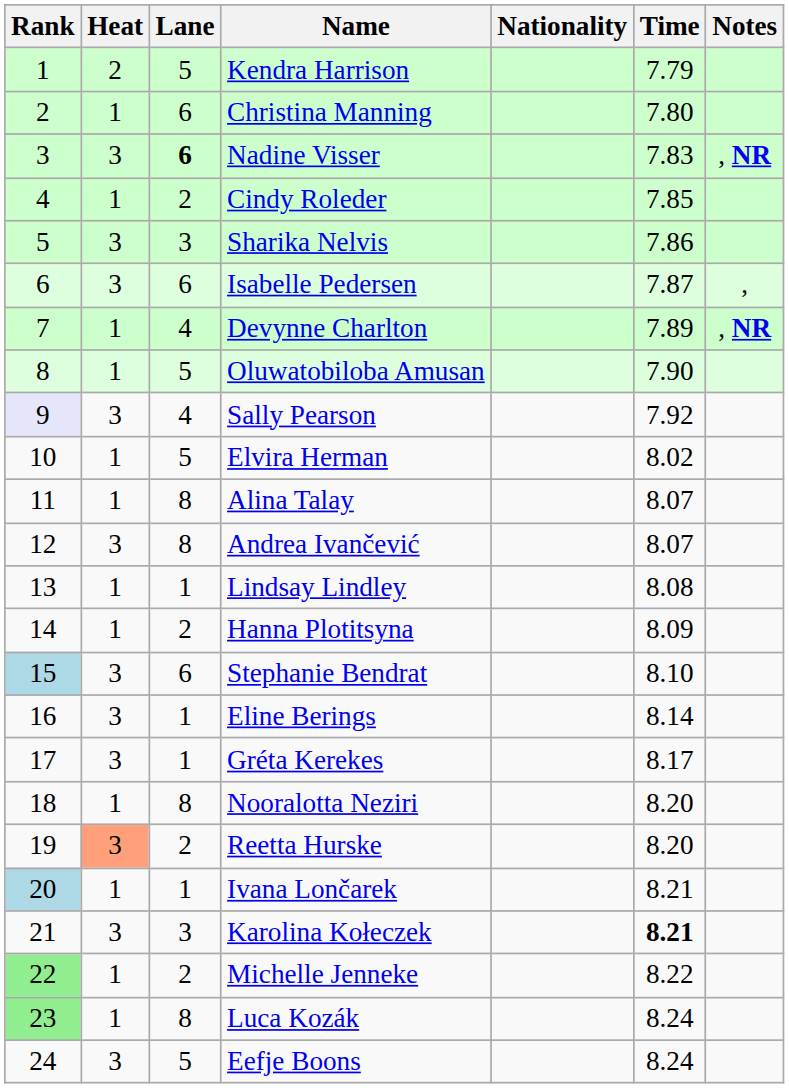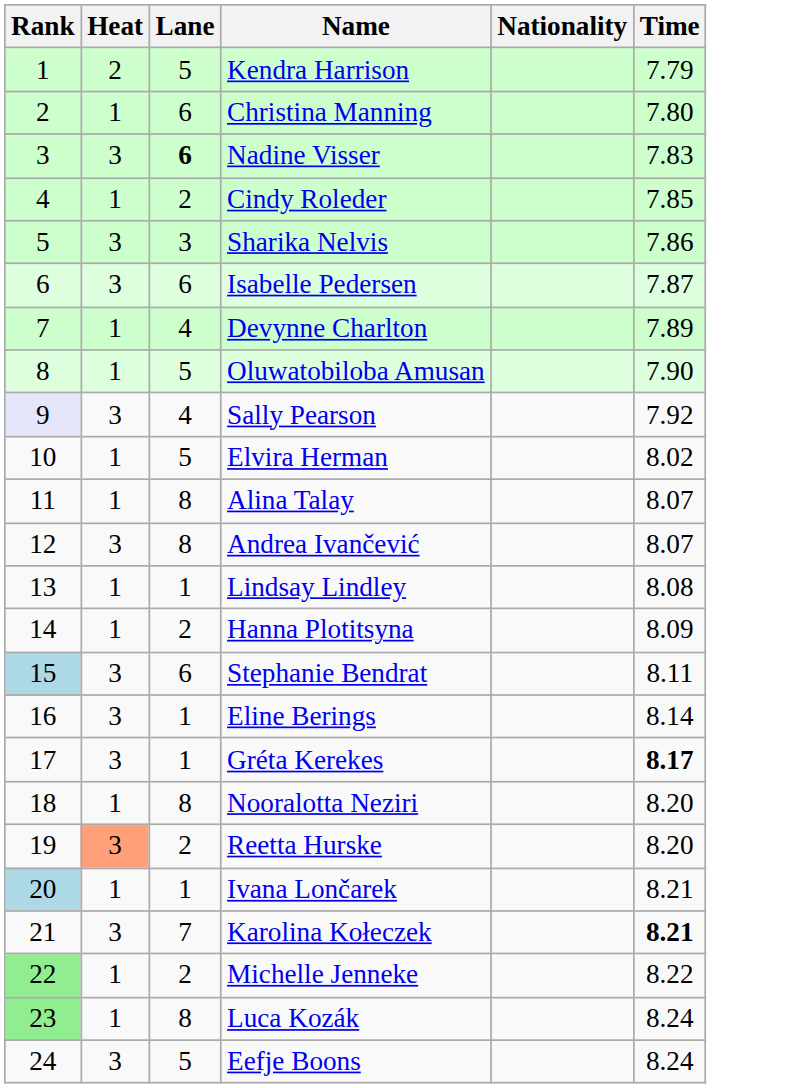- column: Notes | , NR | , | , NR
Stephanie Bendrat | Time: 8.10 -> 8.11
Gréta Kerekes | Time: normal -> bold
Karolina Kołeczek | Lane: 3 -> 7
